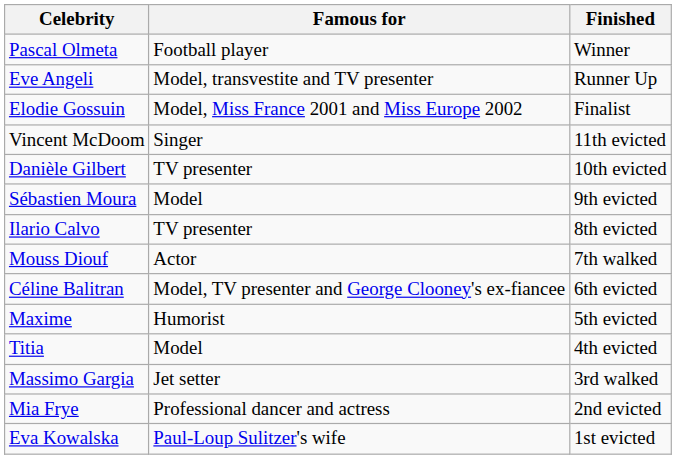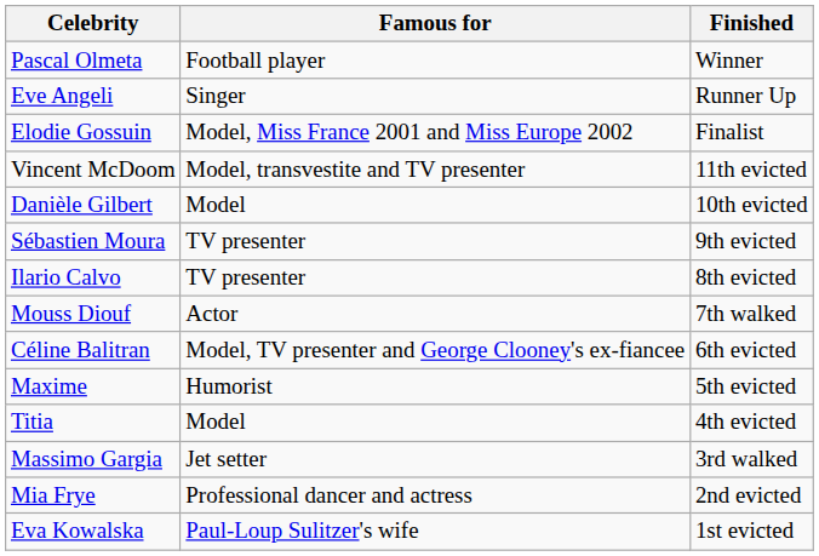Eve Angeli | Famous for: Model, transvestite and TV presenter -> Singer
Vincent McDoom | Famous for: Singer -> Model, transvestite and TV presenter
Danièle Gilbert | Famous for: TV presenter -> Model
Sébastien Moura | Famous for: Model -> TV presenter
